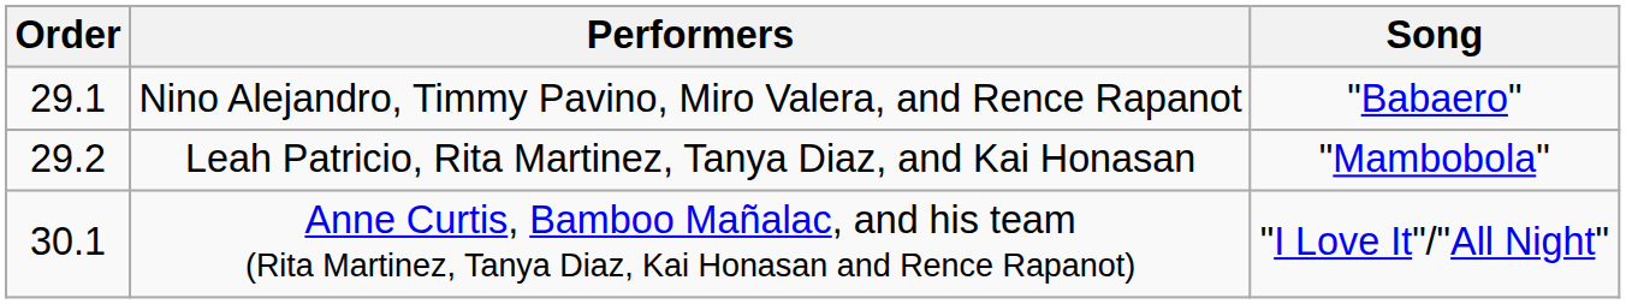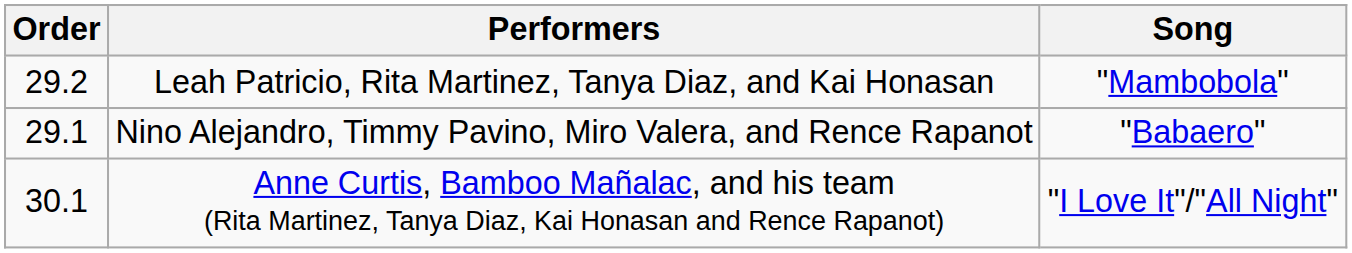rows swapped: Nino Alejandro, Timmy Pavino, Miro Valera, and Rence Rapanot <-> Leah Patricio, Rita Martinez, Tanya Diaz, and Kai Honasan
